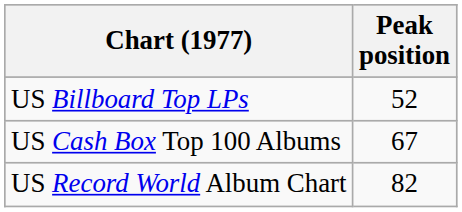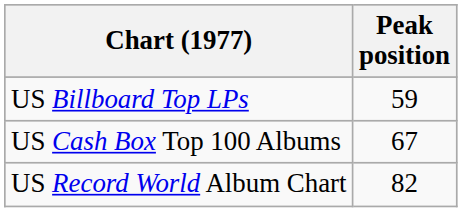US Billboard Top LPs | Peak position: 52 -> 59
